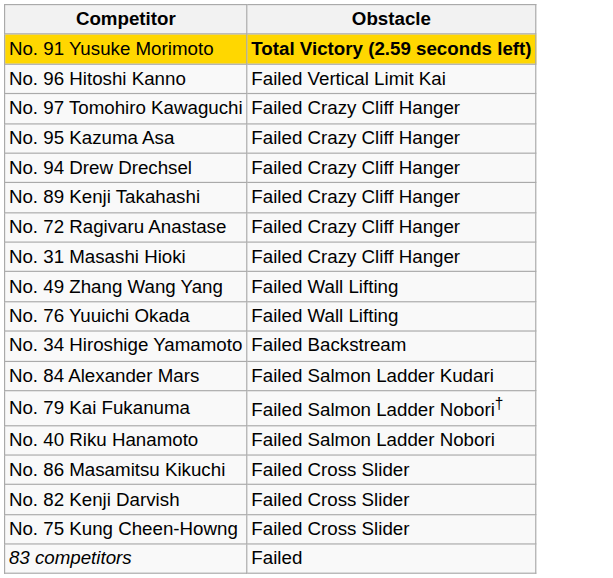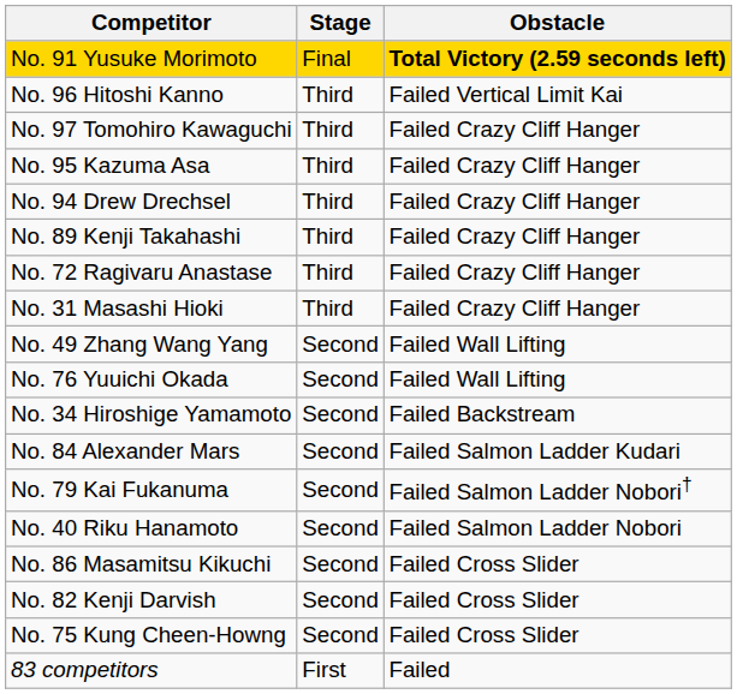+ column: Stage | Final | Third | Third | Third | Third | Third | Third | Third | Second | Second | Second | Second | Second | Second | Second | Second | Second | First
